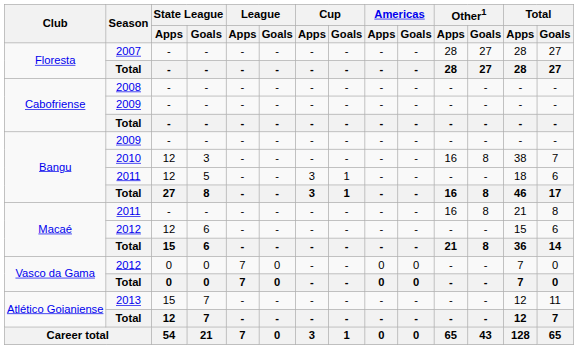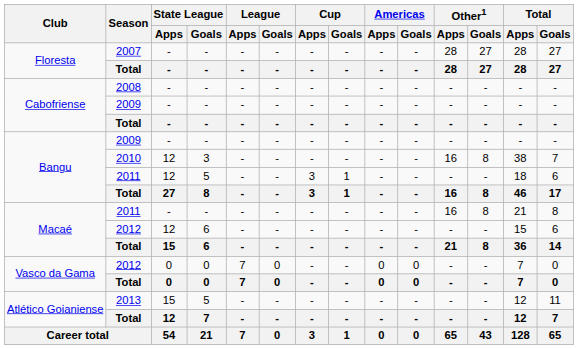2013 | State League / Goals: 7 -> 5
